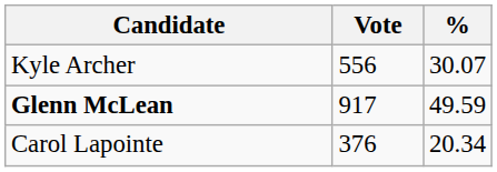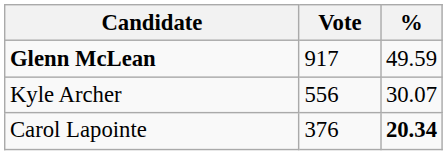rows swapped: Glenn McLean <-> Kyle Archer
Carol Lapointe | %: normal -> bold
